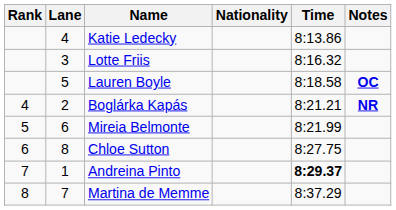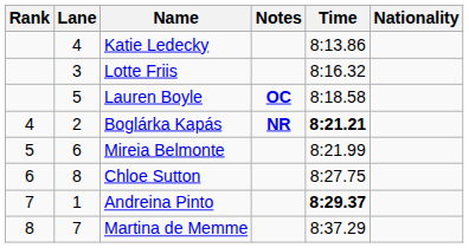columns swapped: Nationality <-> Notes
Boglárka Kapás | Time: normal -> bold
